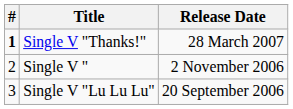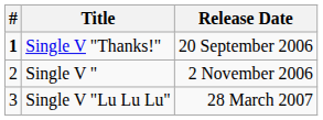Single V "Thanks!" | Release Date: 28 March 2007 -> 20 September 2006
Single V "Lu Lu Lu" | Release Date: 20 September 2006 -> 28 March 2007
